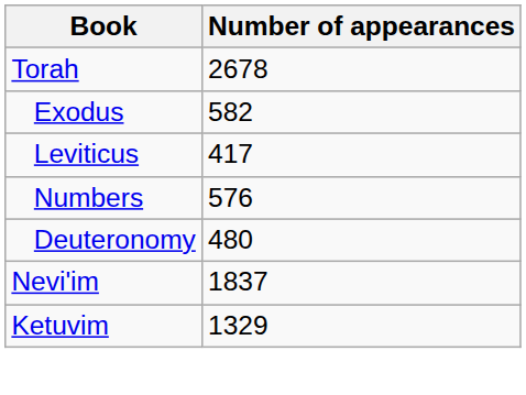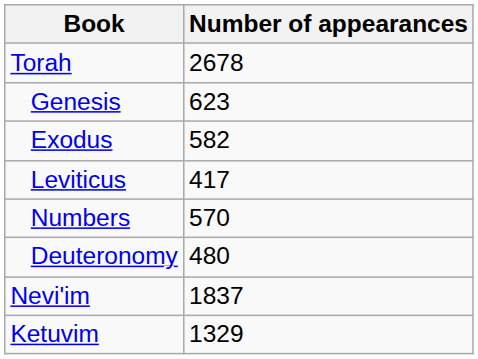+ row: Genesis | 623
Numbers | Number of appearances: 576 -> 570
